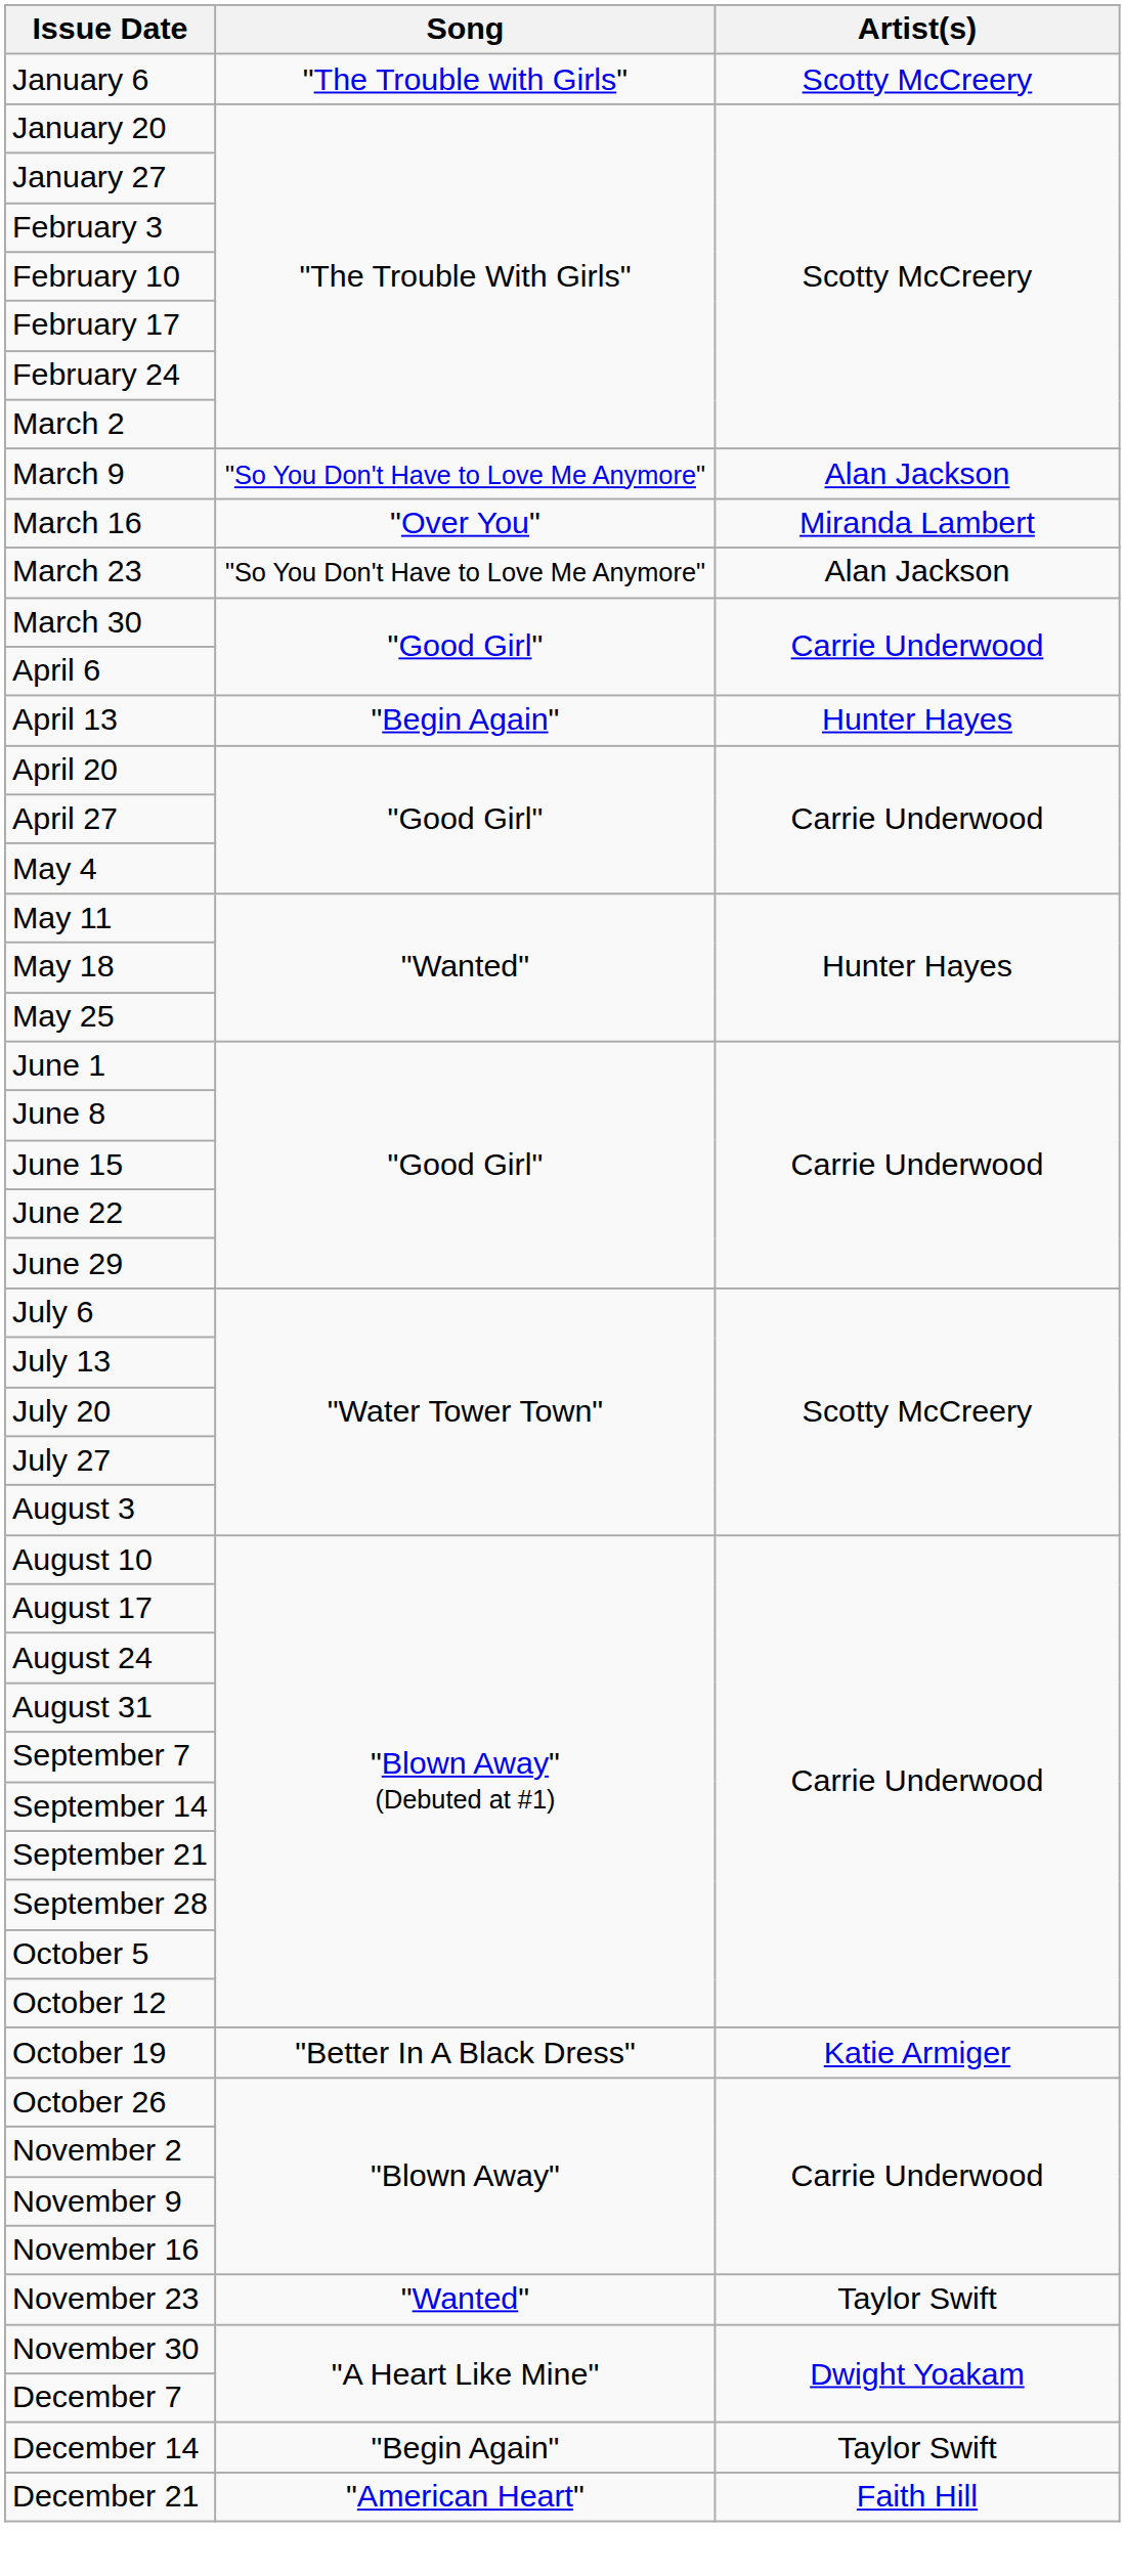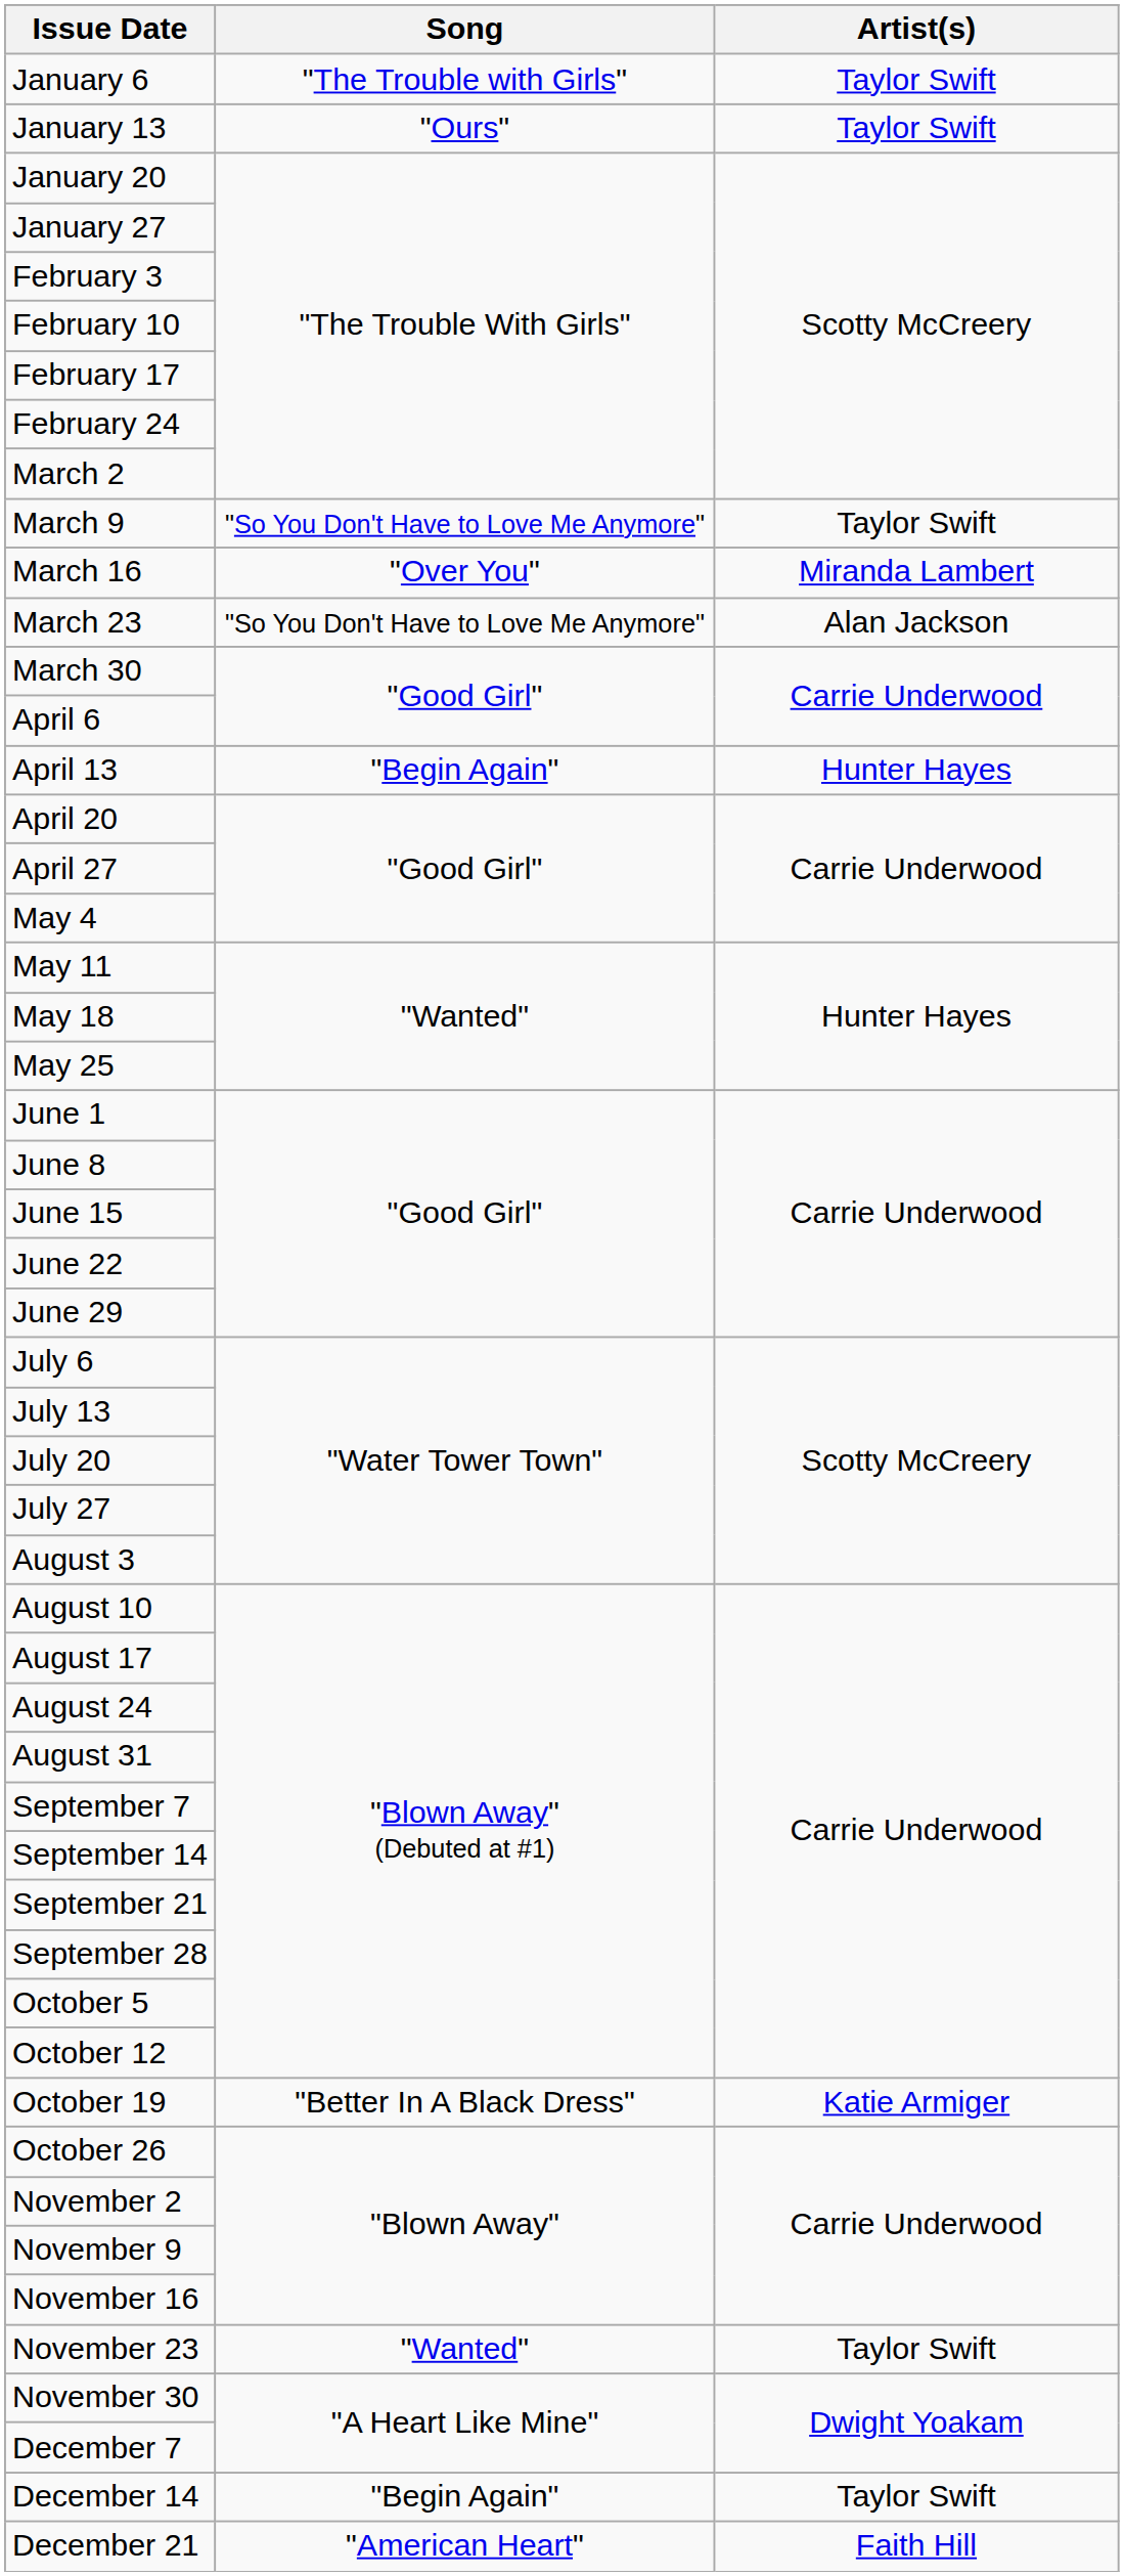January 6 | Artist(s): Scotty McCreery -> Taylor Swift
+ row: January 13 | "Ours" | Taylor Swift
March 9 | Artist(s): Alan Jackson -> Taylor Swift
